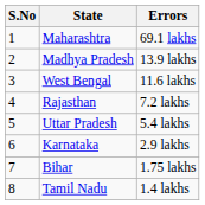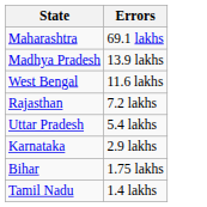- column: S.No | 1 | 2 | 3 | 4 | 5 | 6 | 7 | 8
